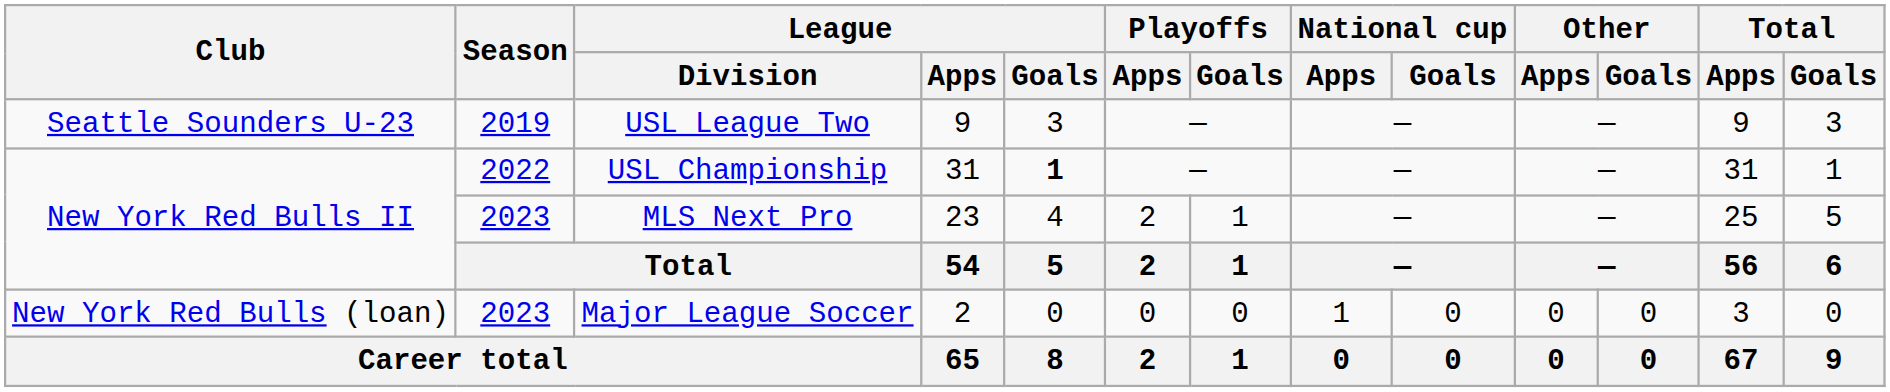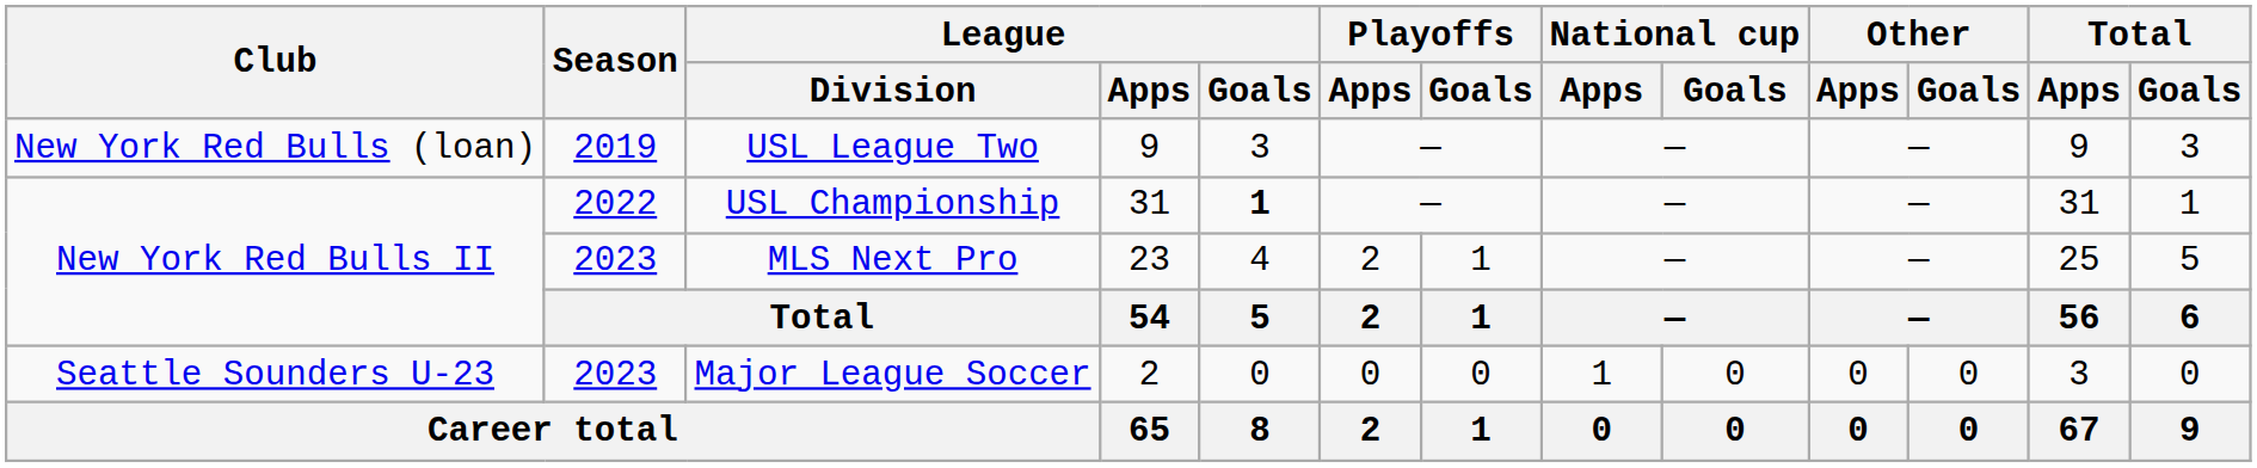USL League Two | Club: Seattle Sounders U-23 -> New York Red Bulls (loan)
Major League Soccer | Club: New York Red Bulls (loan) -> Seattle Sounders U-23
